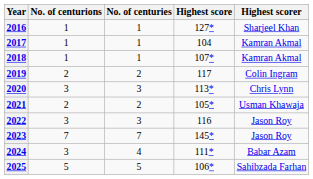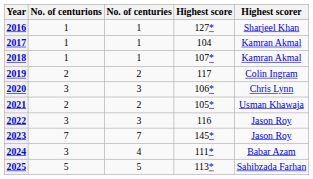2020 | Highest score: 113* -> 106*
2025 | Highest score: 106* -> 113*
